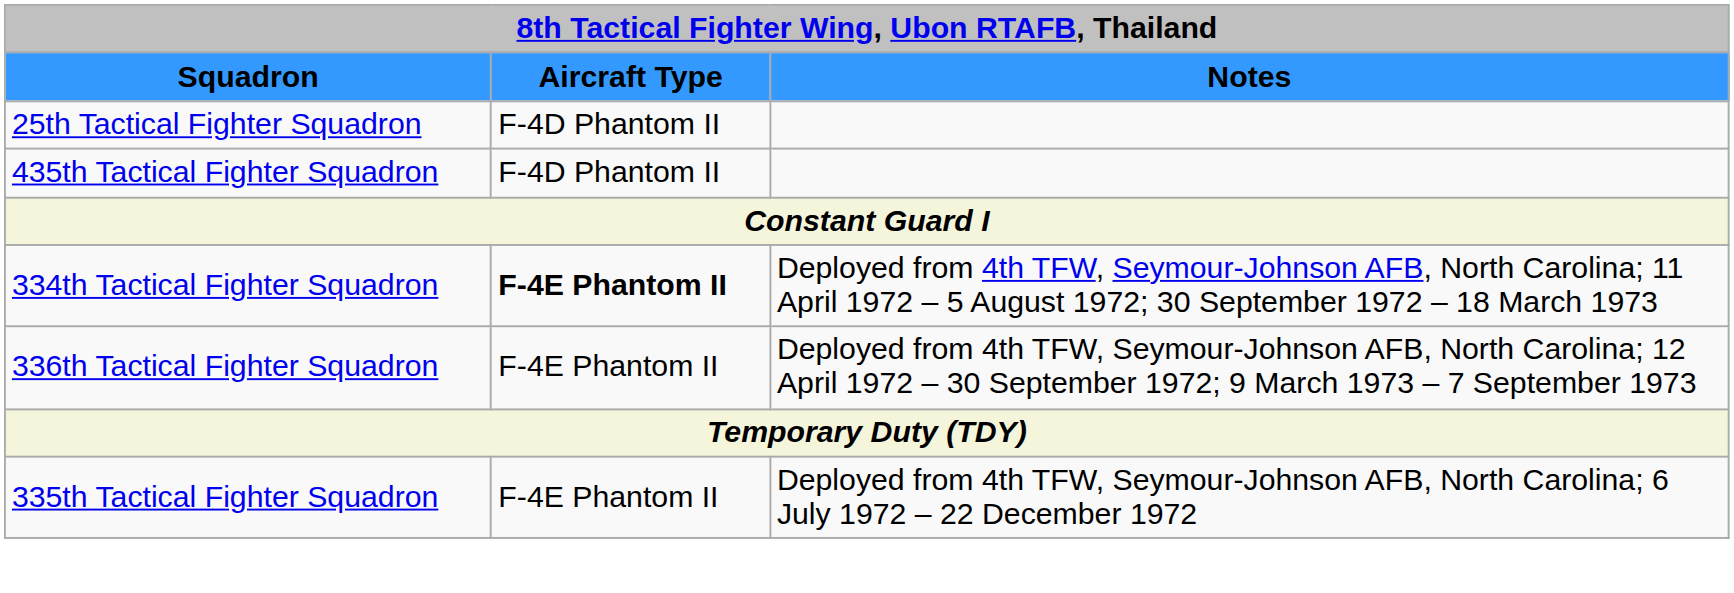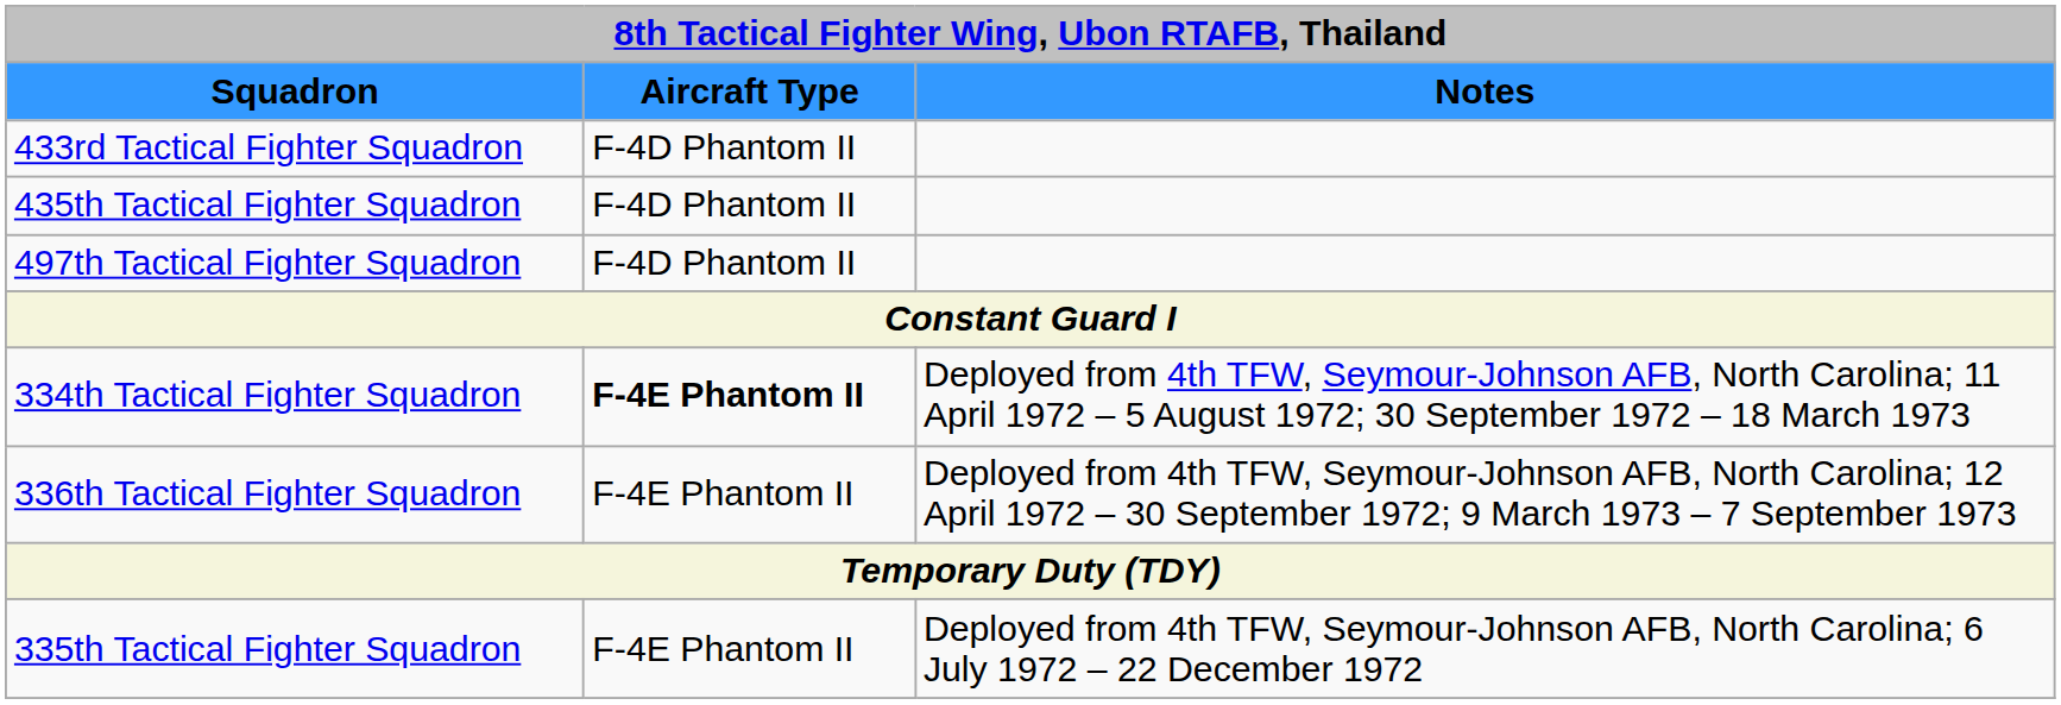- row: 25th Tactical Fighter Squadron | F-4D Phantom II
+ row: 433rd Tactical Fighter Squadron | F-4D Phantom II
+ row: 497th Tactical Fighter Squadron | F-4D Phantom II
